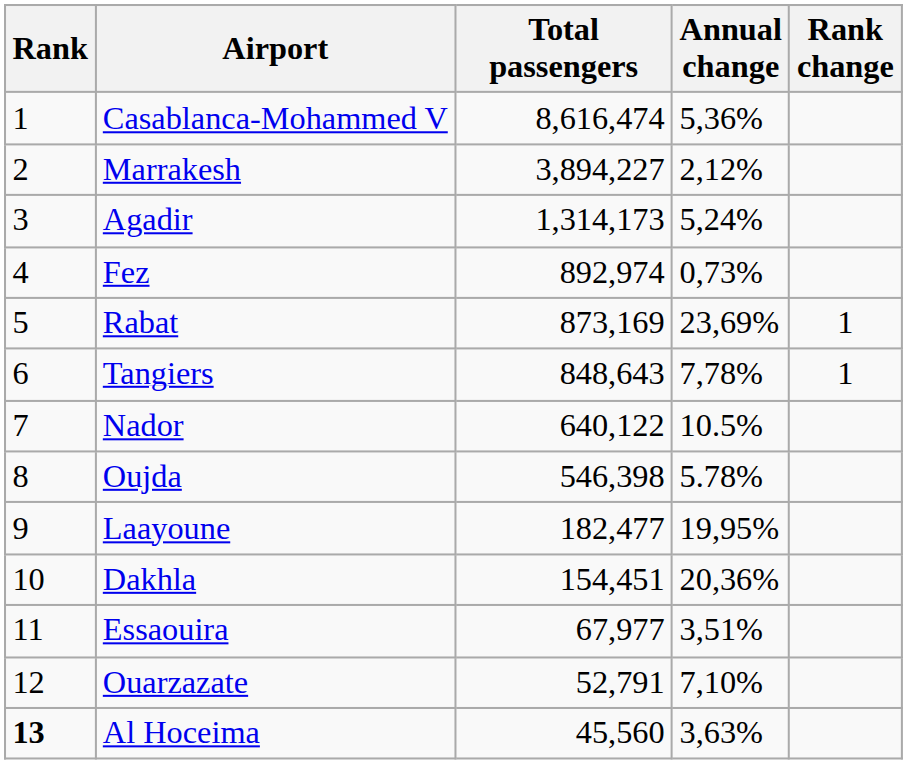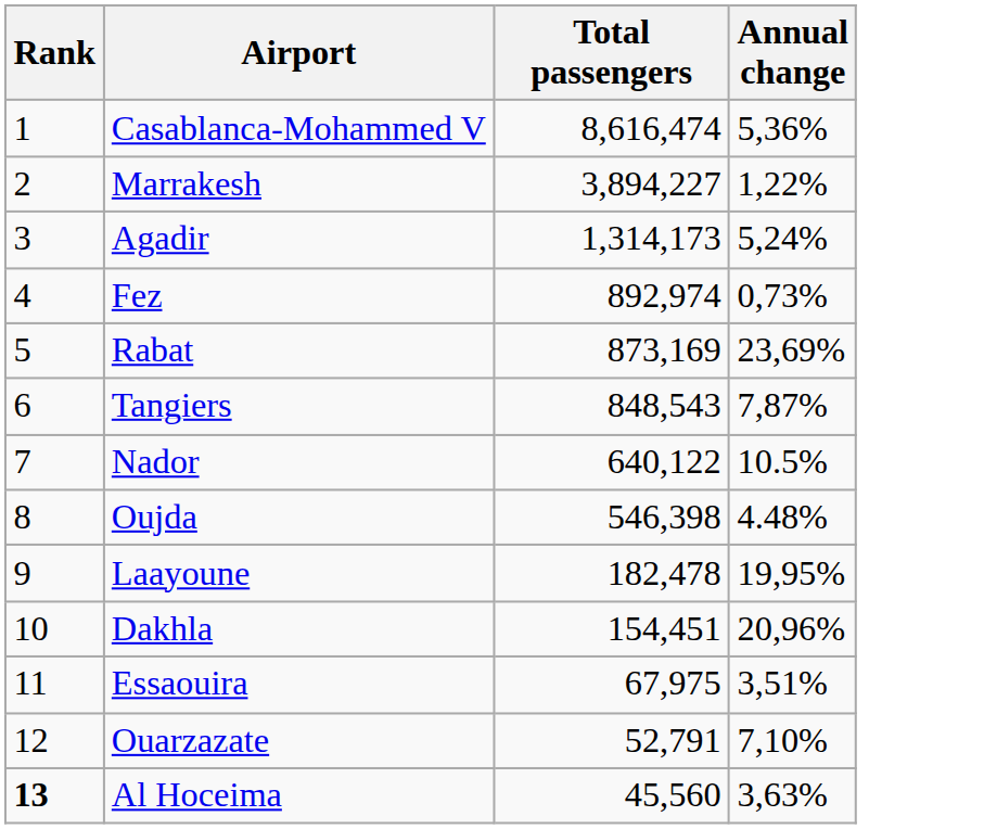- column: Rank change | 1 | 1
Marrakesh | Annual change: 2,12% -> 1,22%
Tangiers | Total passengers: 848,643 -> 848,543
Tangiers | Annual change: 7,78% -> 7,87%
Oujda | Annual change: 5.78% -> 4.48%
Laayoune | Total passengers: 182,477 -> 182,478
Dakhla | Annual change: 20,36% -> 20,96%
Essaouira | Total passengers: 67,977 -> 67,975
